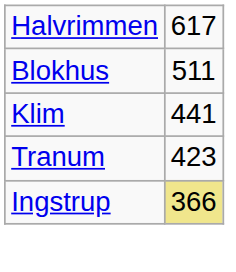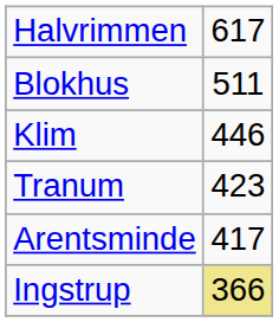Klim | column 2: 441 -> 446
+ row: Arentsminde | 417
